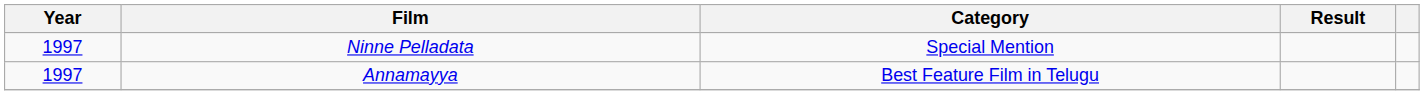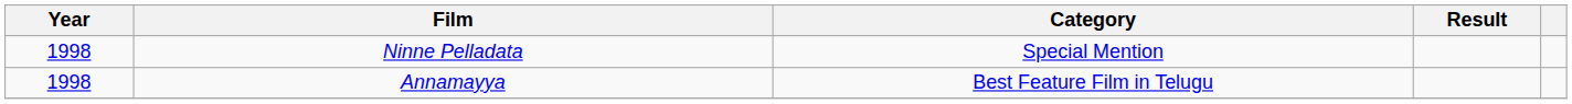Ninne Pelladata | Year: 1997 -> 1998
Annamayya | Year: 1997 -> 1998
